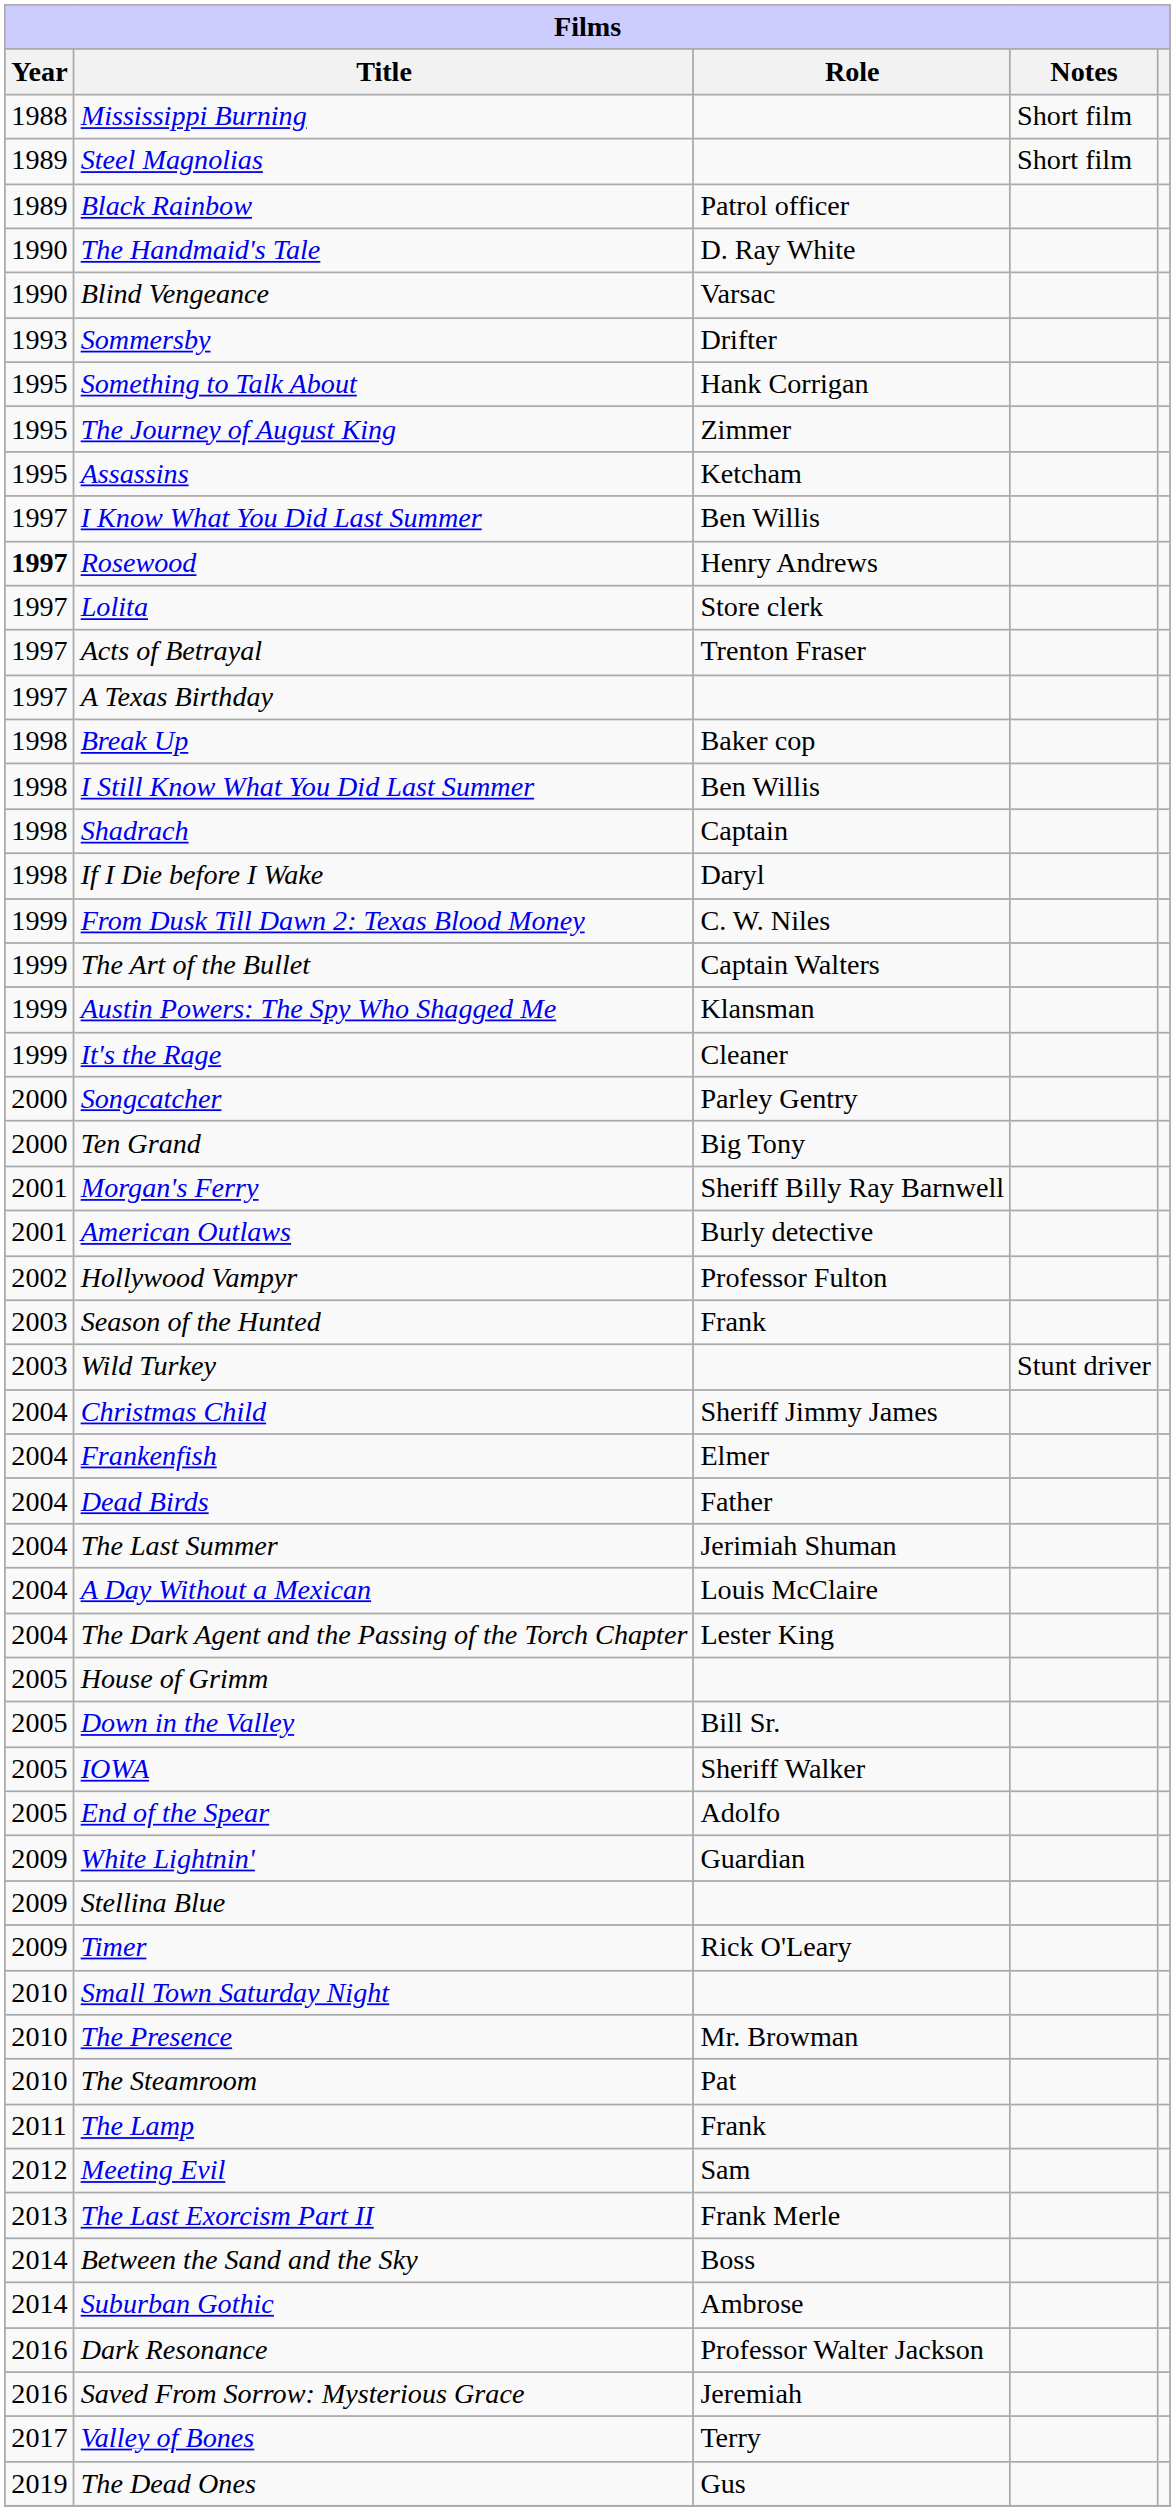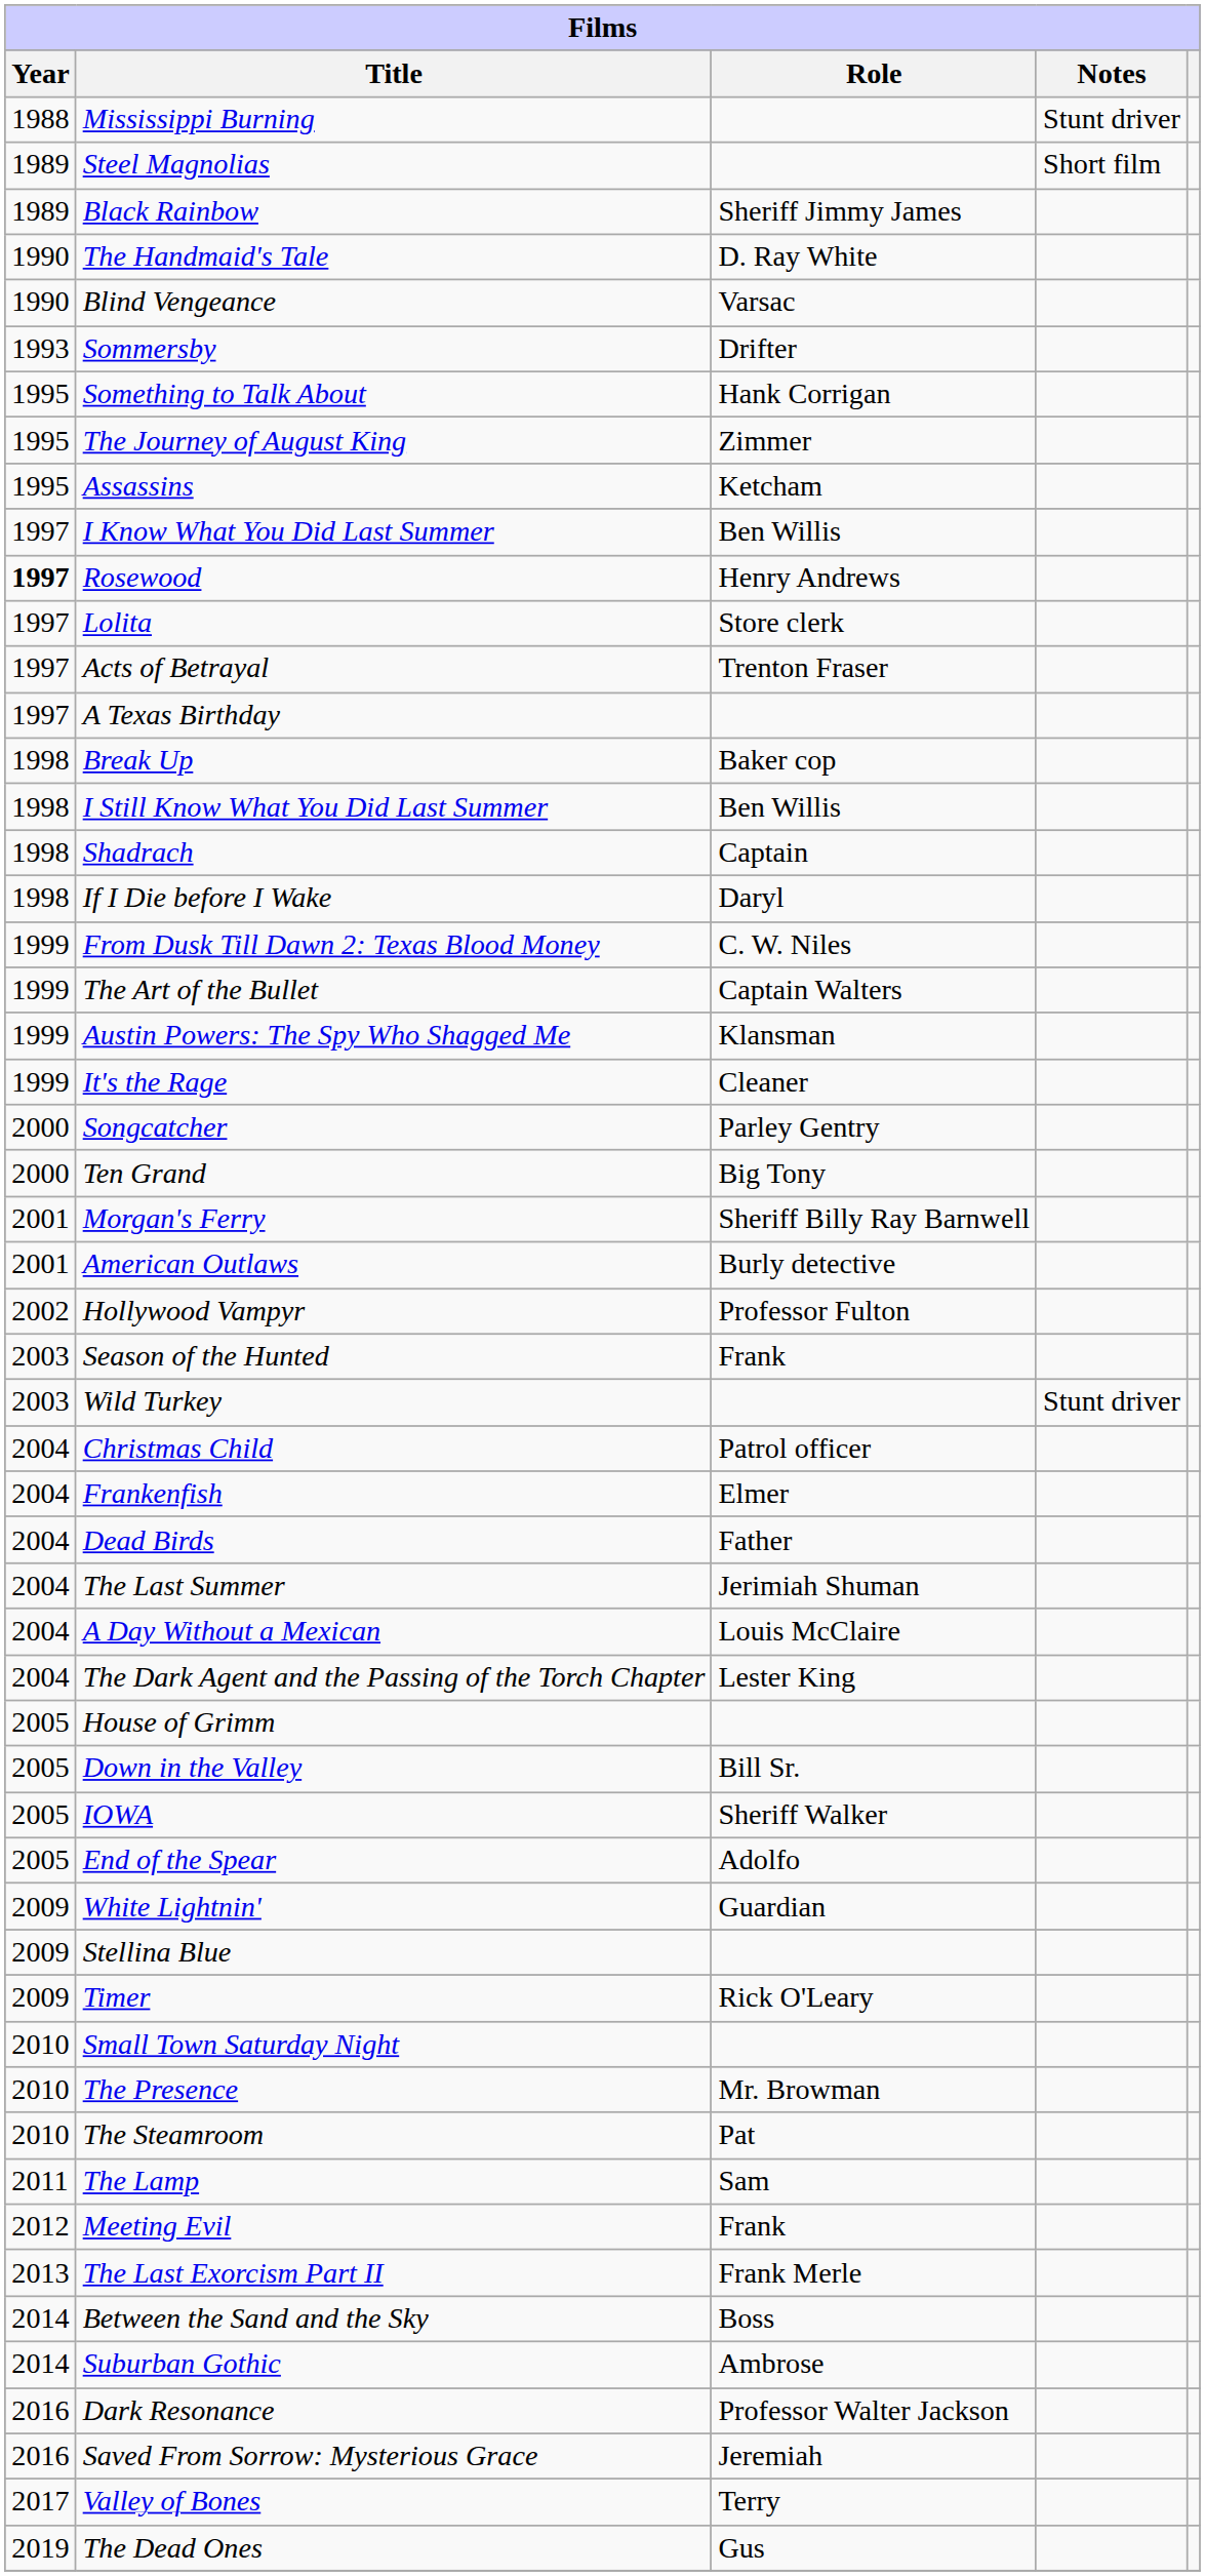Mississippi Burning | Notes: Short film -> Stunt driver
Black Rainbow | Role: Patrol officer -> Sheriff Jimmy James
Christmas Child | Role: Sheriff Jimmy James -> Patrol officer
The Lamp | Role: Frank -> Sam
Meeting Evil | Role: Sam -> Frank
